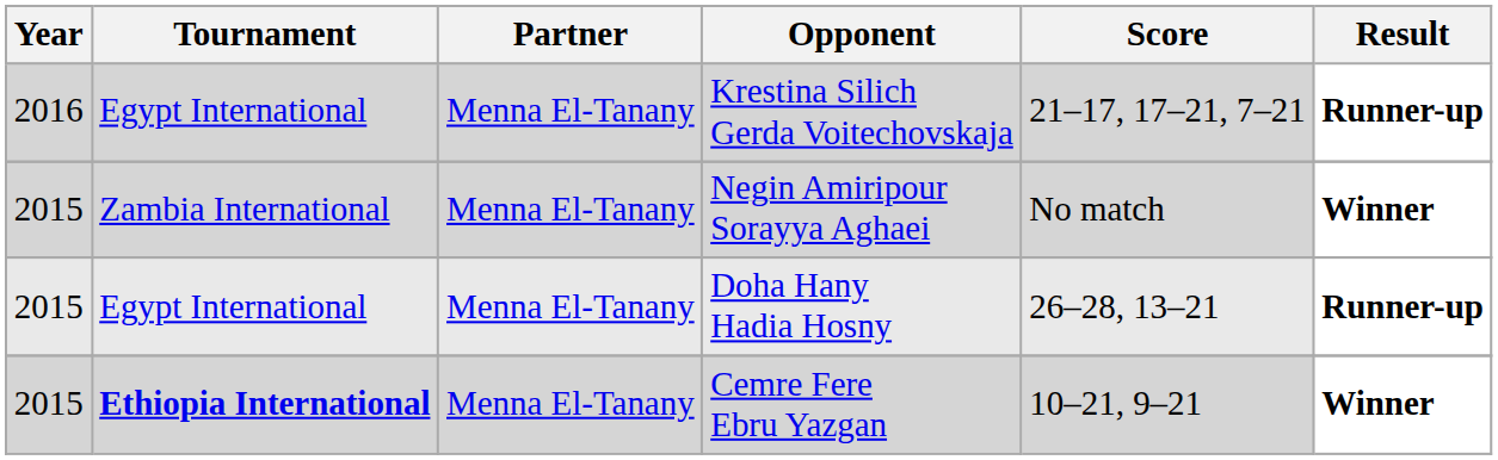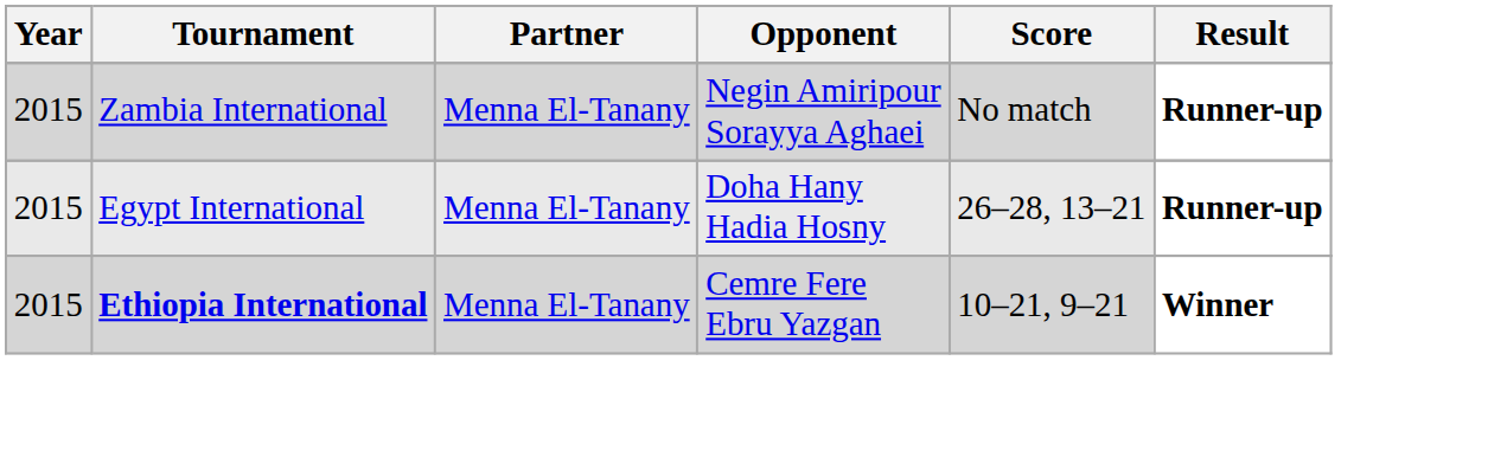- row: 2016 | Egypt International | Menna El-Tanany | Krestina Silich Gerda Voitechovskaja | 21–17, 17–21, 7–21 | Runner-up
Negin Amiripour Sorayya Aghaei | Result: Winner -> Runner-up
